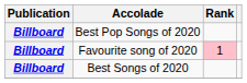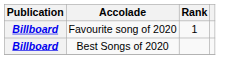- row: Billboard | Best Pop Songs of 2020
Favourite song of 2020 | Rank: pink background -> no background
